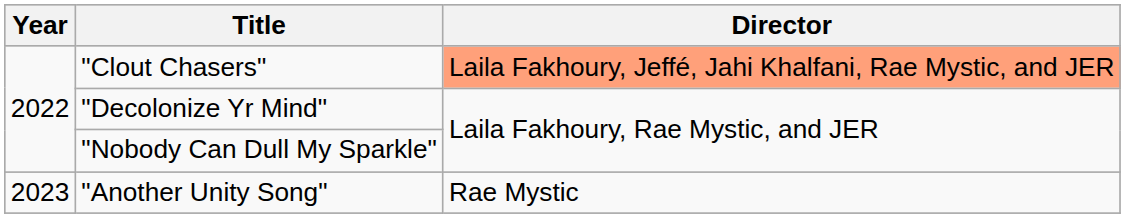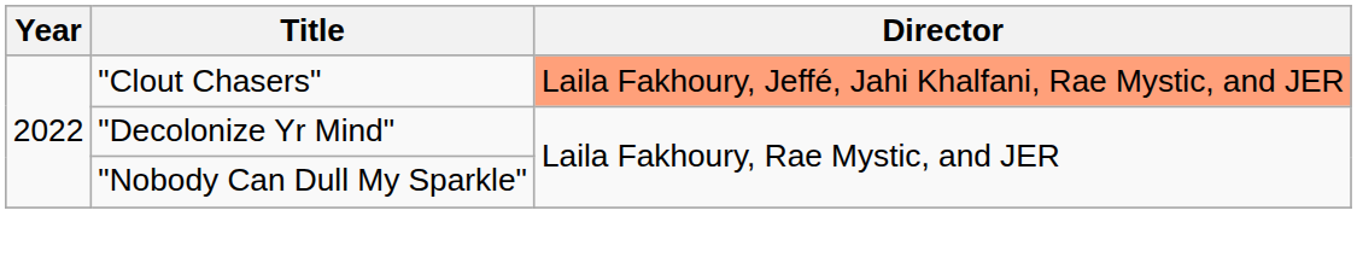- row: 2023 | "Another Unity Song" | Rae Mystic
